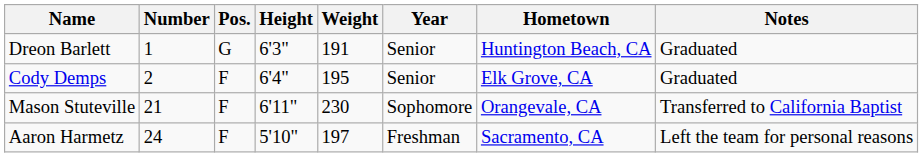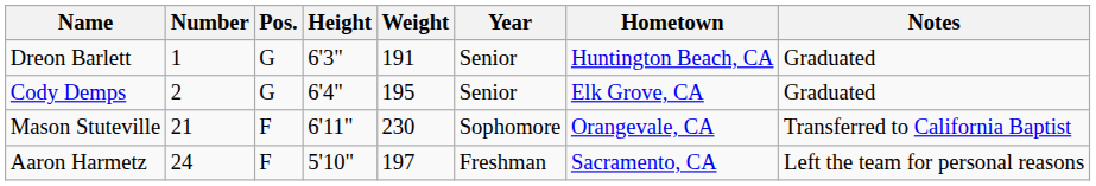Cody Demps | Pos.: F -> G
